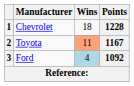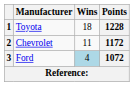1 | Manufacturer: Chevrolet -> Toyota
2 | Manufacturer: Toyota -> Chevrolet
2 | Wins: lightsalmon background -> no background
2 | Points: 1167 -> 1172
3 | Points: 1092 -> 1072
